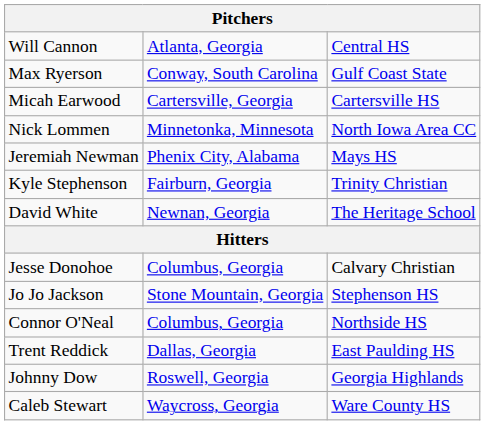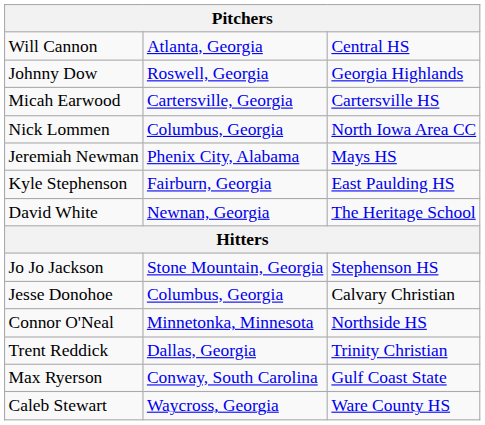rows swapped: Johnny Dow <-> Max Ryerson
Nick Lommen | column 2: Minnetonka, Minnesota -> Columbus, Georgia
Kyle Stephenson | column 3: Trinity Christian -> East Paulding HS
rows swapped: Jesse Donohoe <-> Jo Jo Jackson
Connor O'Neal | column 2: Columbus, Georgia -> Minnetonka, Minnesota
Trent Reddick | column 3: East Paulding HS -> Trinity Christian
